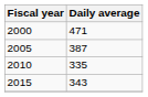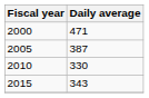2010 | Daily average: 335 -> 330
